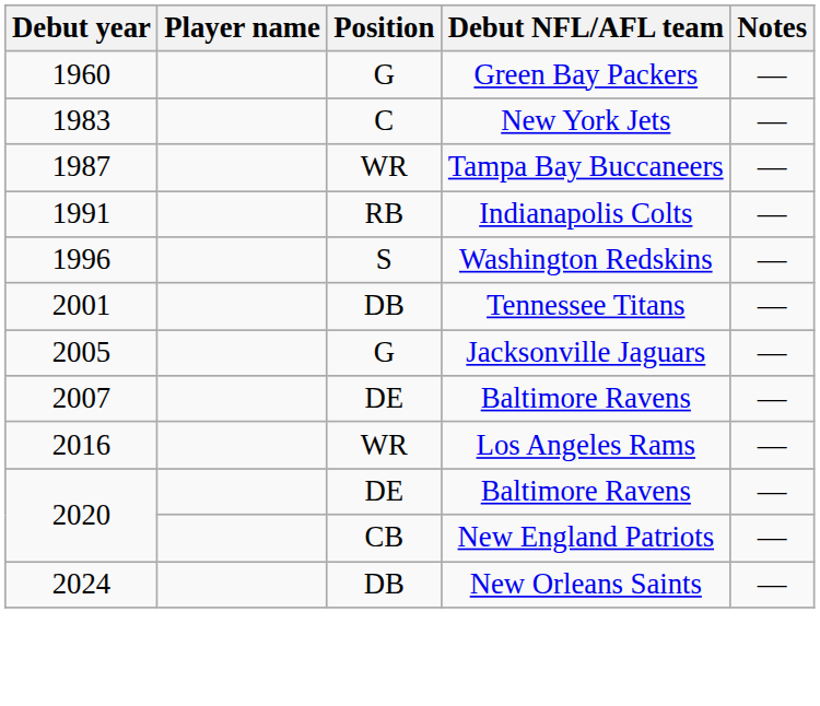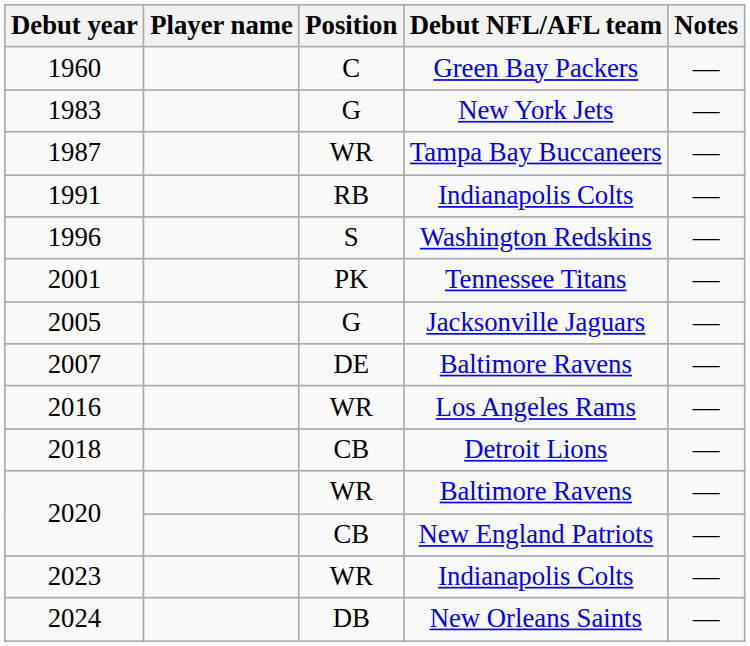1960 | Position: G -> C
1983 | Position: C -> G
2001 | Position: DB -> PK
+ row: 2018 | CB | Detroit Lions | —
2020 / Baltimore Ravens | Position: DE -> WR
+ row: 2023 | WR | Indianapolis Colts | —
